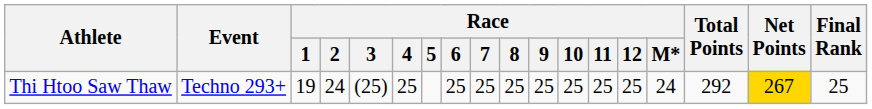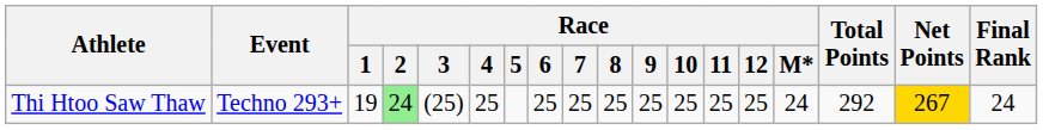Thi Htoo Saw Thaw | Race / 2: no background -> lightgreen background
Thi Htoo Saw Thaw | Final Rank: 25 -> 24
